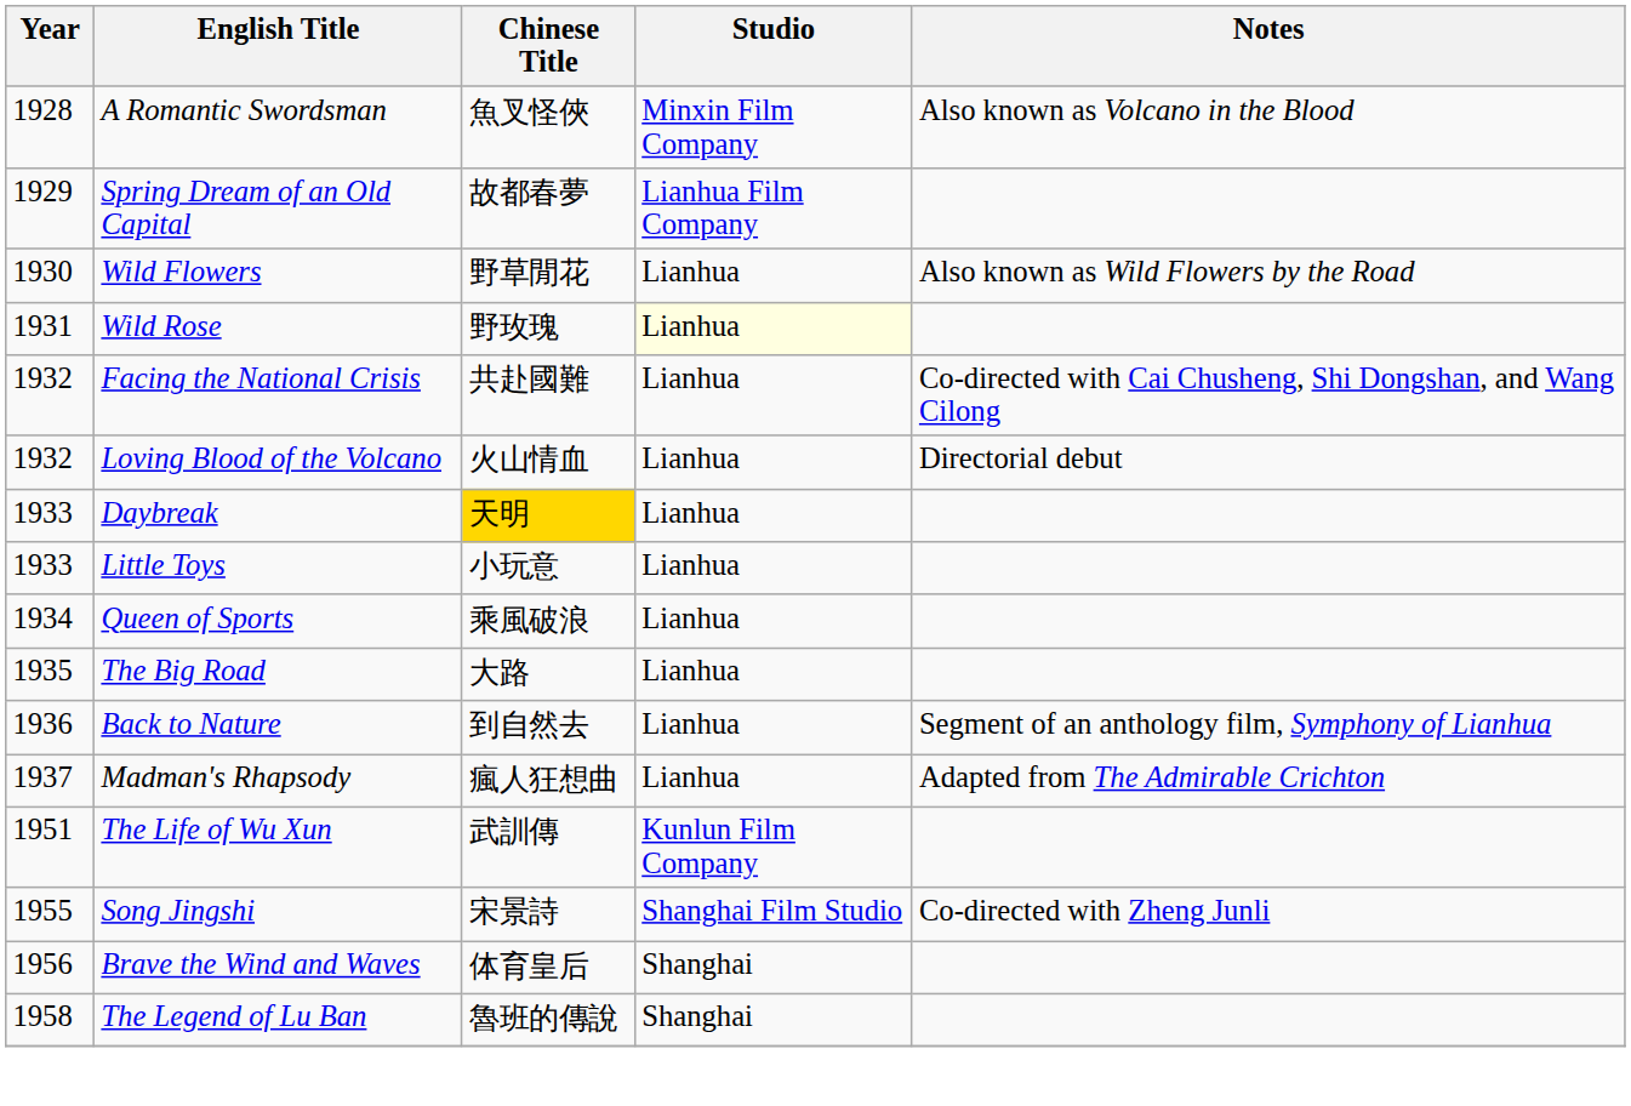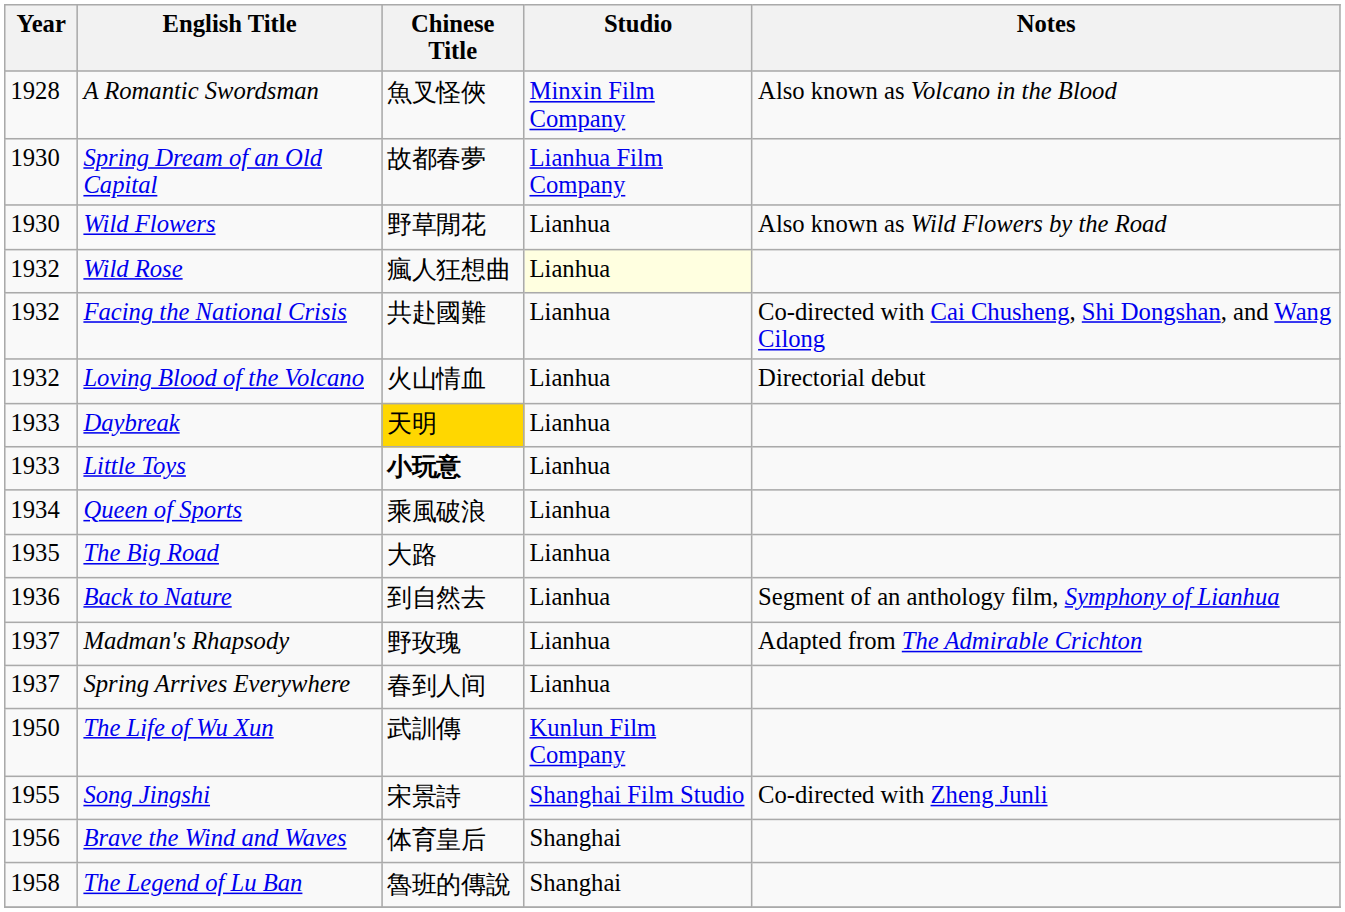Spring Dream of an Old Capital | Year: 1929 -> 1930
Wild Rose | Year: 1931 -> 1932
Wild Rose | Chinese Title: 野玫瑰 -> 瘋人狂想曲
Little Toys | Chinese Title: normal -> bold
Madman's Rhapsody | Chinese Title: 瘋人狂想曲 -> 野玫瑰
+ row: 1937 | Spring Arrives Everywhere | 春到人间 | Lianhua
The Life of Wu Xun | Year: 1951 -> 1950
